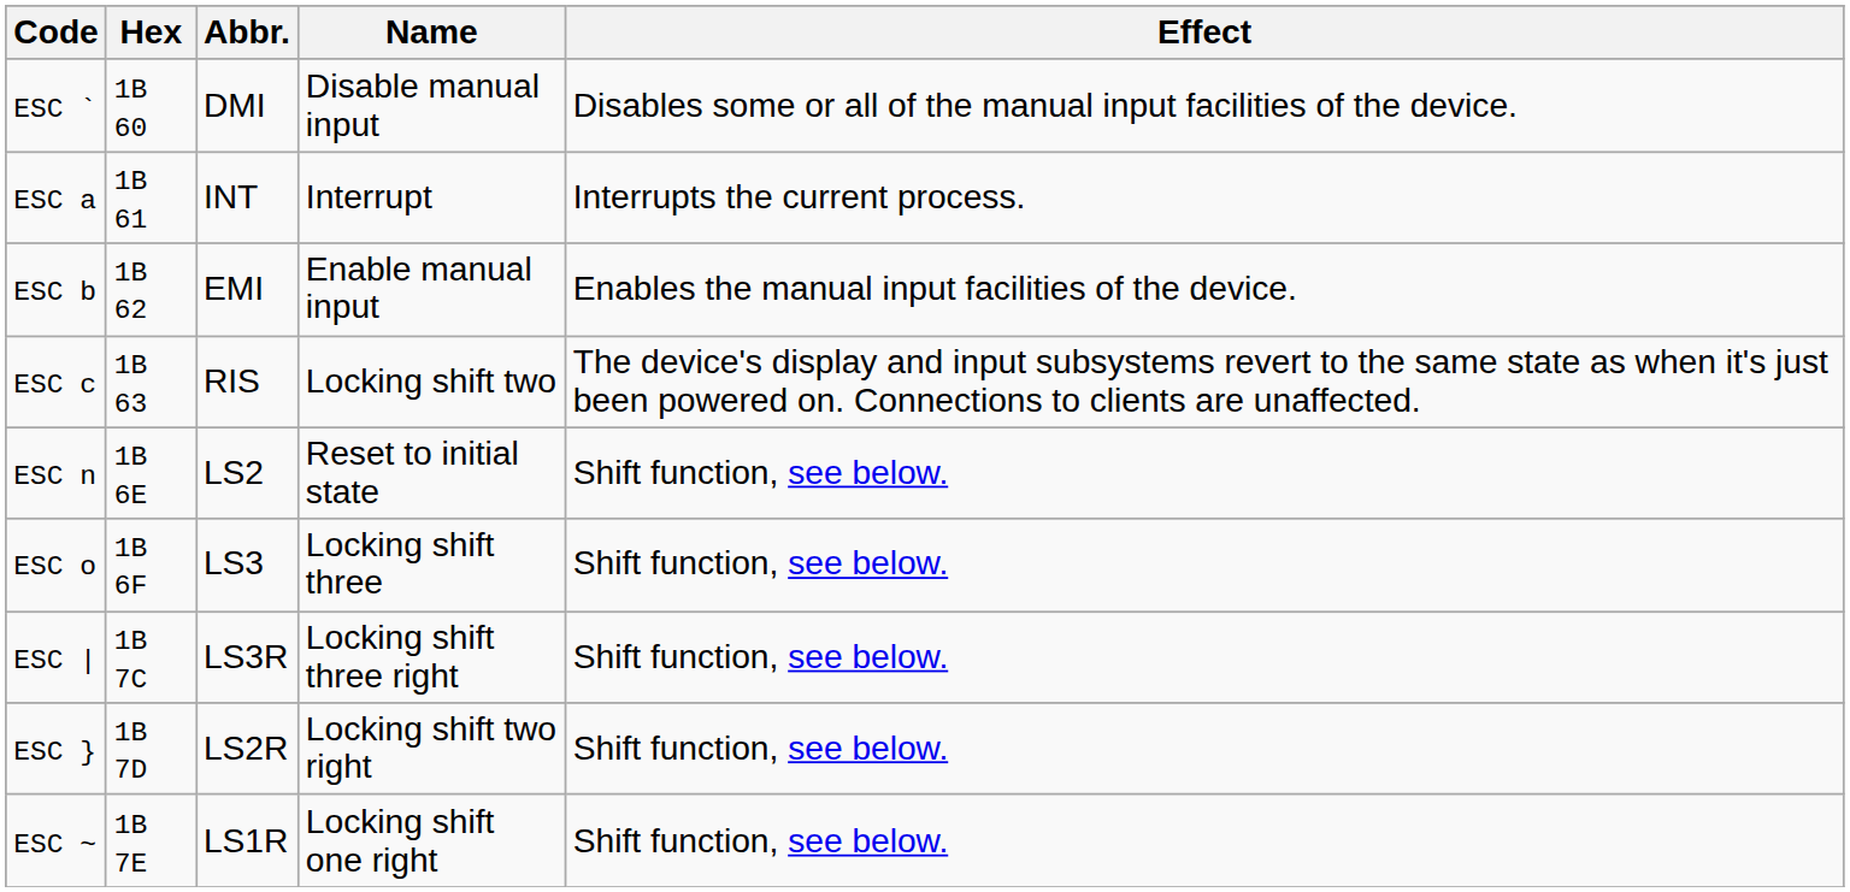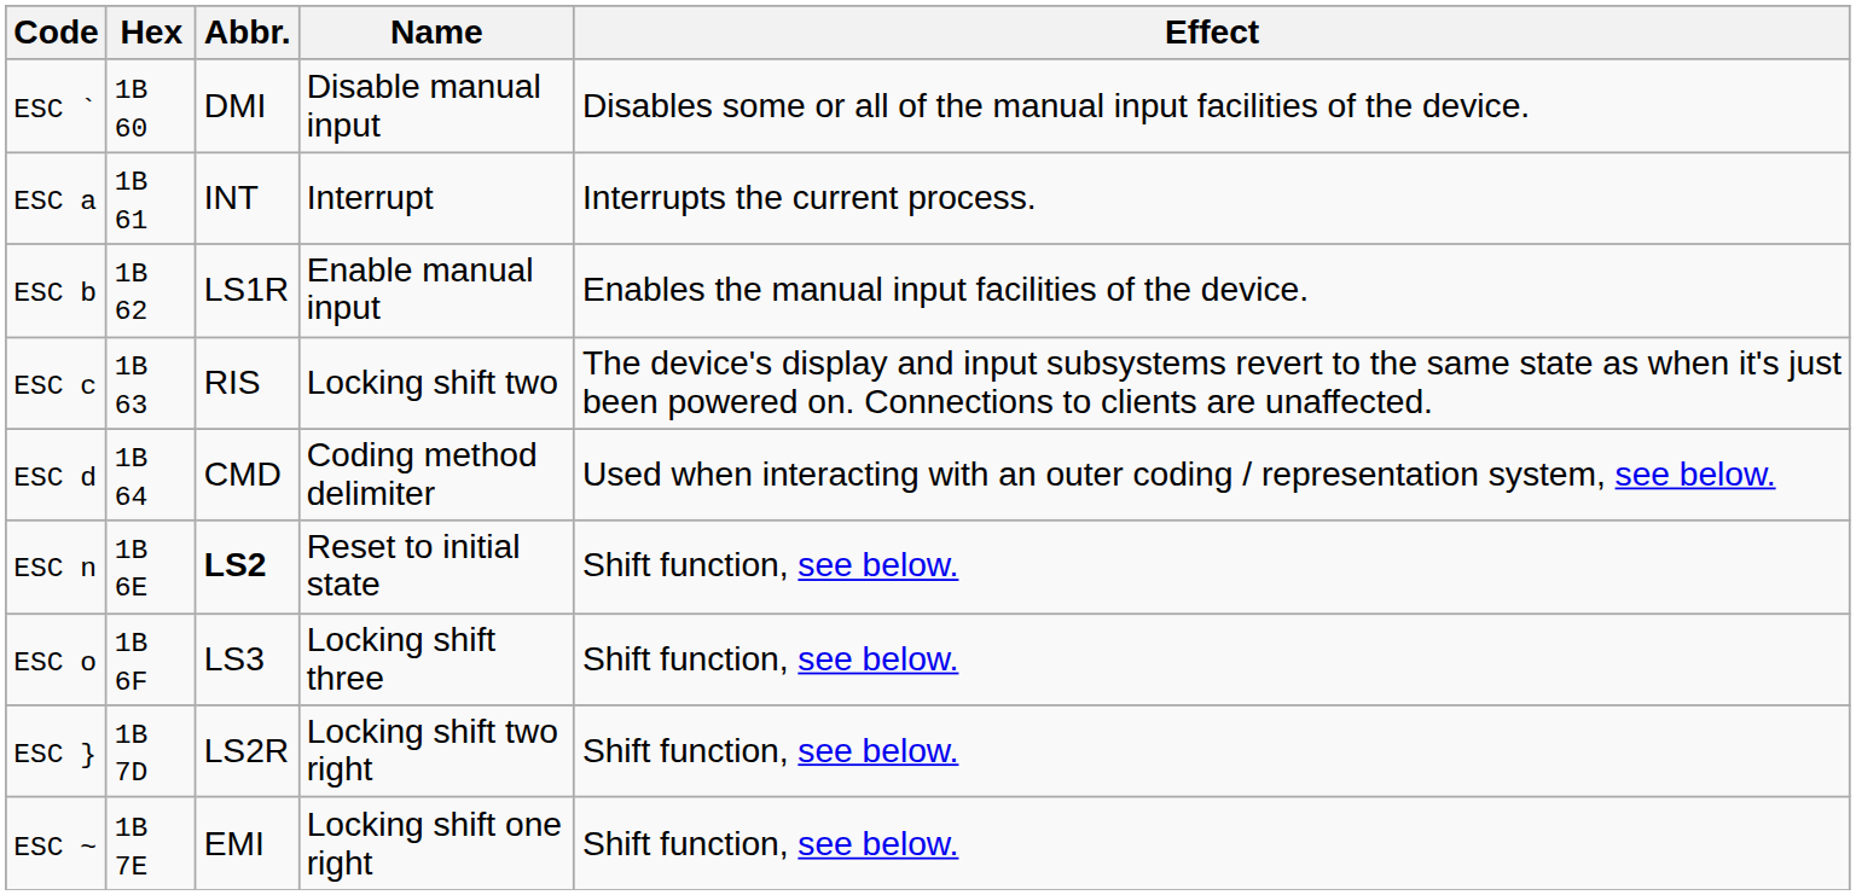ESC b | Abbr.: EMI -> LS1R
+ row: ESC d | 1B 64 | CMD | Coding method delimiter | Used when interacting with an outer coding / representation system, see below.
ESC n | Abbr.: normal -> bold
- row: ESC | | 1B 7C | LS3R | Locking shift three right | Shift function, see below.
ESC ~ | Abbr.: LS1R -> EMI
